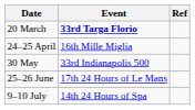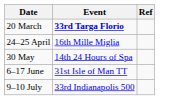30 May | Event: 33rd Indianapolis 500 -> 14th 24 Hours of Spa
+ row: 6–17 June | 31st Isle of Man TT
- row: 25–26 June | 17th 24 Hours of Le Mans
9–10 July | Event: 14th 24 Hours of Spa -> 33rd Indianapolis 500
